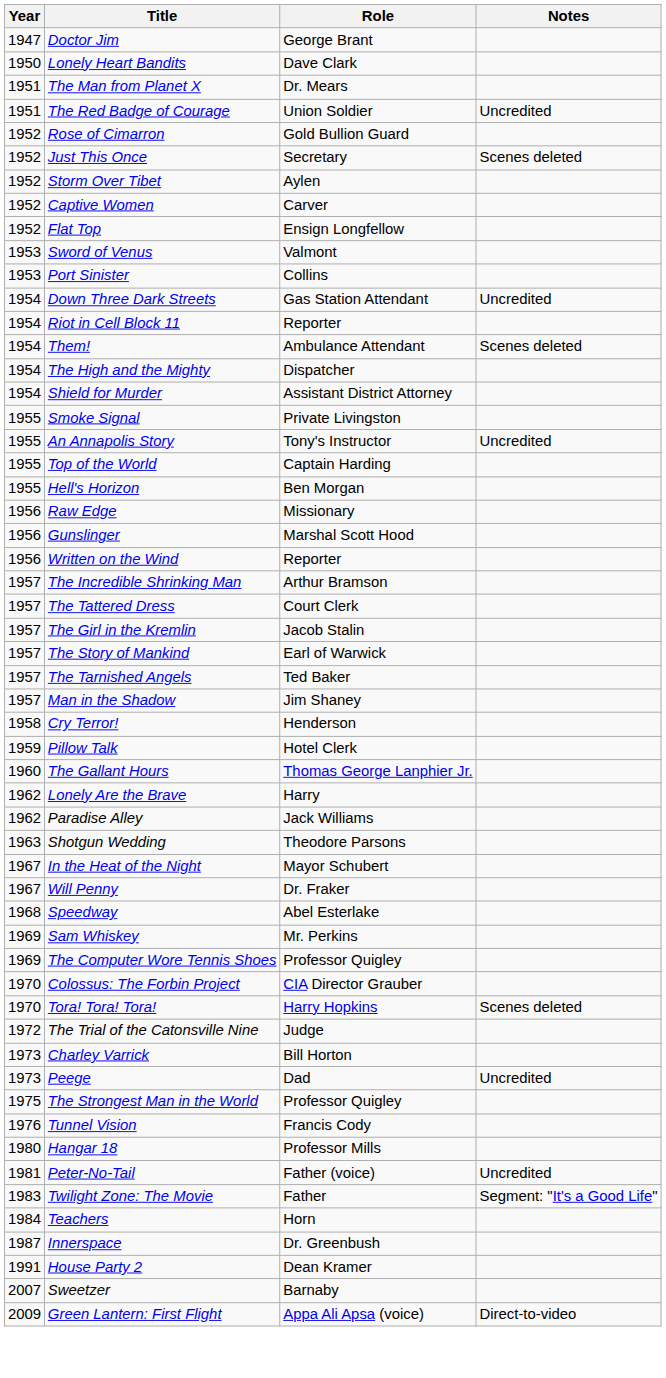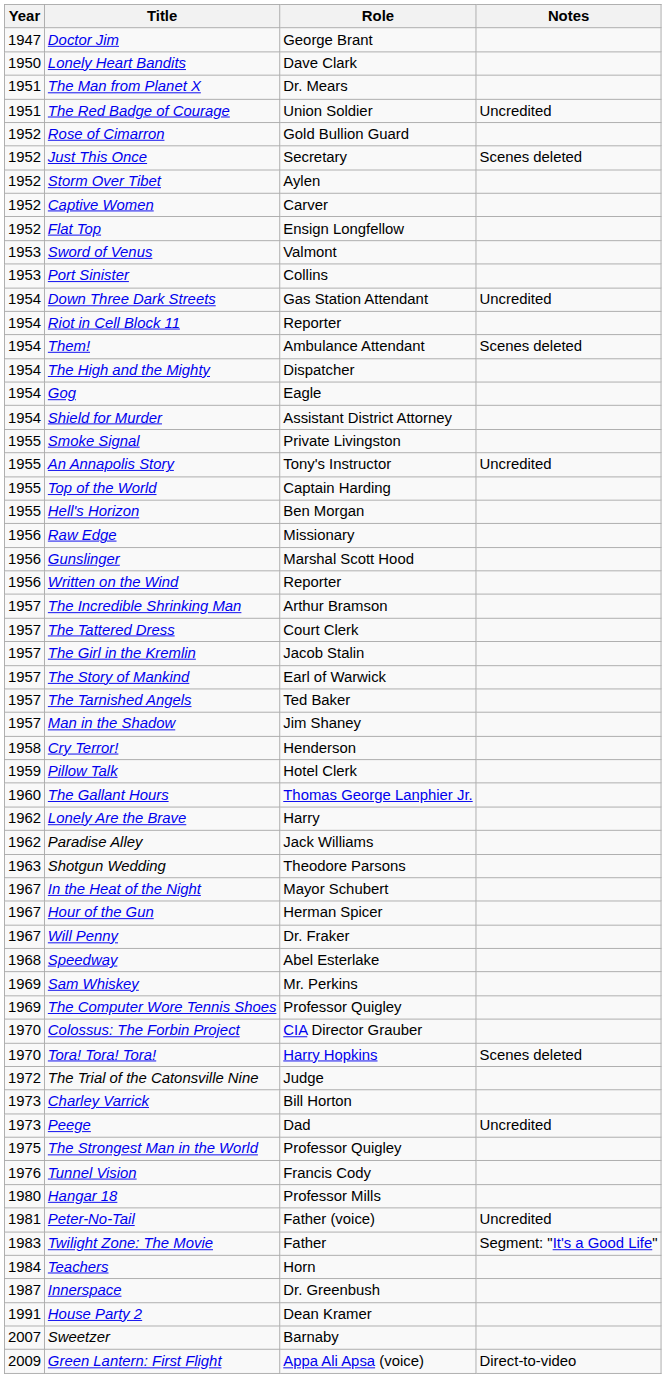+ row: 1954 | Gog | Eagle
+ row: 1967 | Hour of the Gun | Herman Spicer
